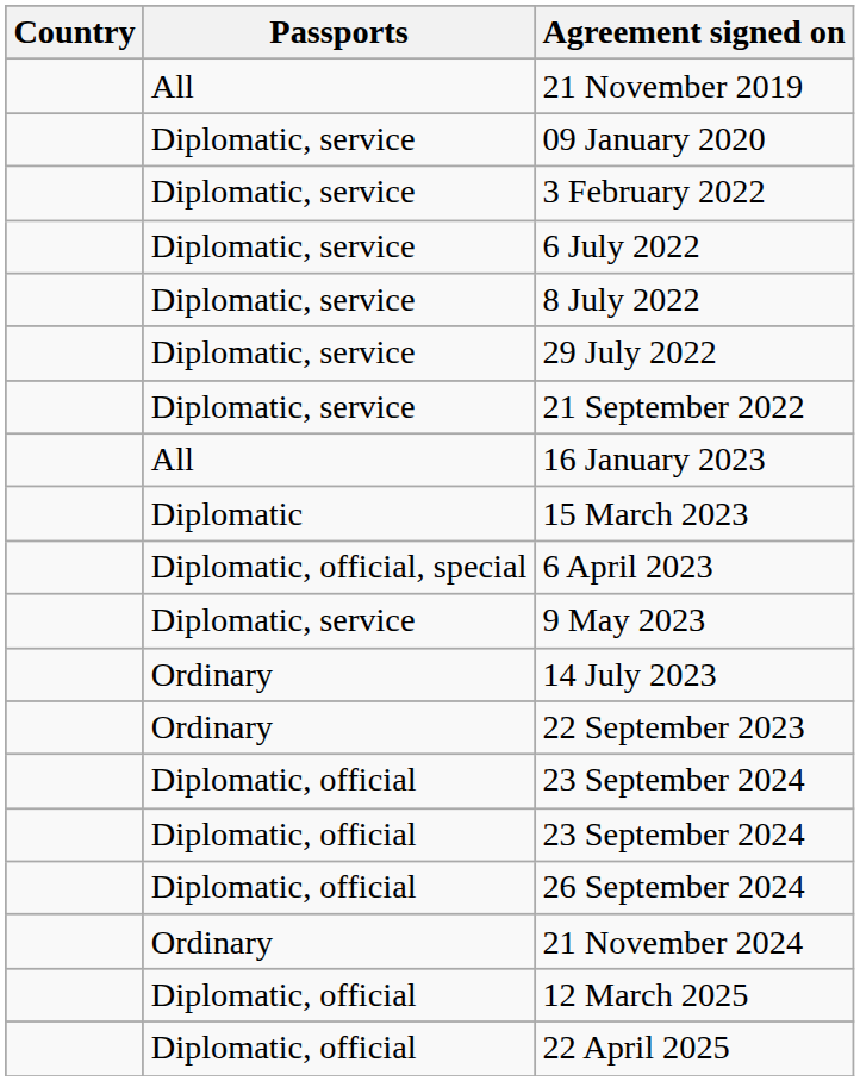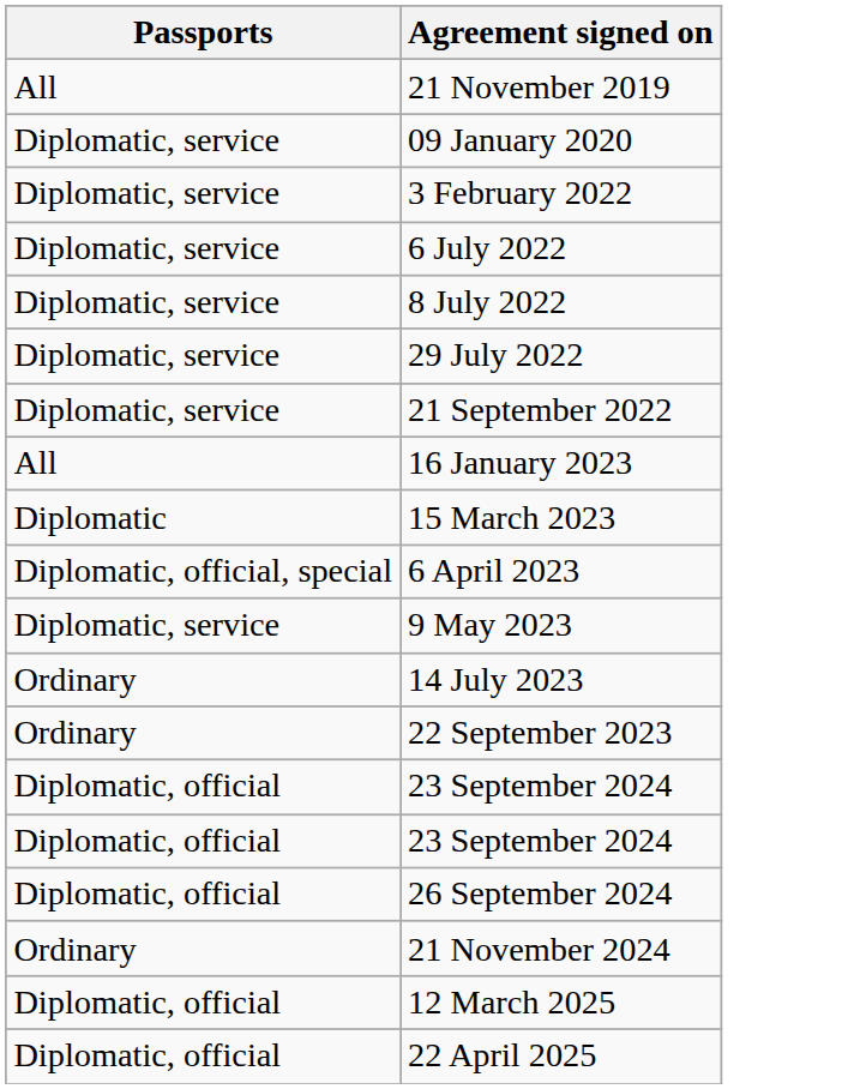- column: Country
